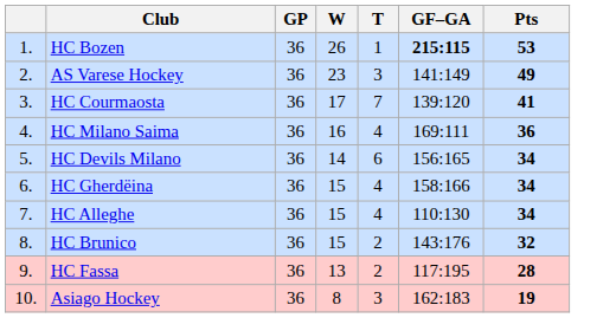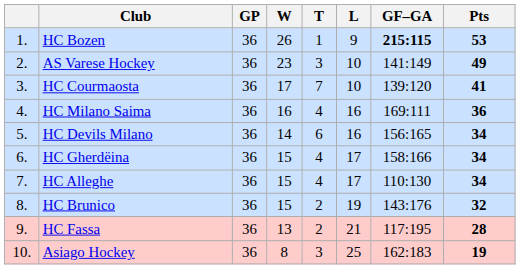+ column: L | 9 | 10 | 10 | 16 | 16 | 17 | 17 | 19 | 21 | 25
